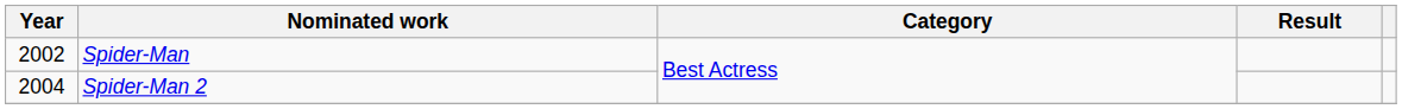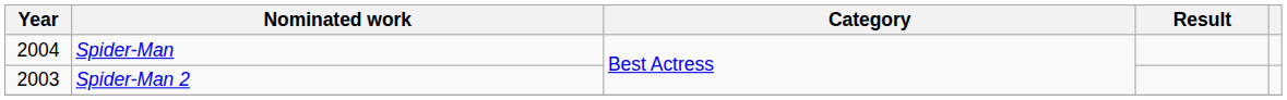Spider-Man | Year: 2002 -> 2004
Spider-Man 2 | Year: 2004 -> 2003
